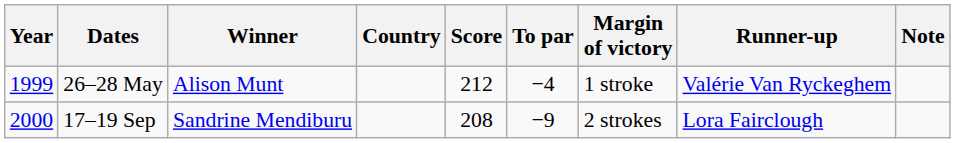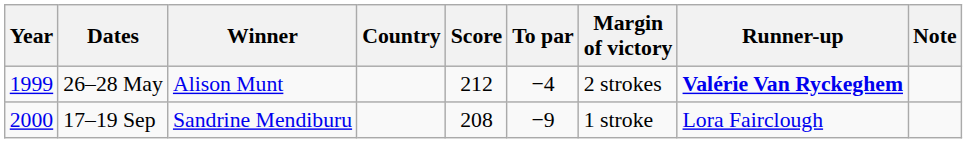26–28 May | Margin of victory: 1 stroke -> 2 strokes
26–28 May | Runner-up: normal -> bold
17–19 Sep | Margin of victory: 2 strokes -> 1 stroke
